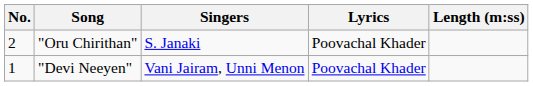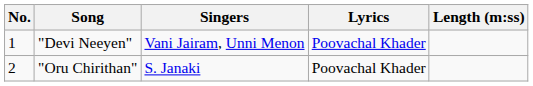rows swapped: "Devi Neeyen" <-> "Oru Chirithan"
